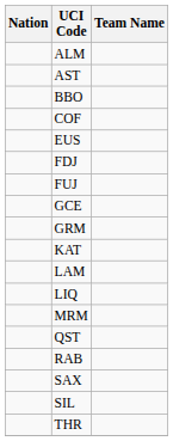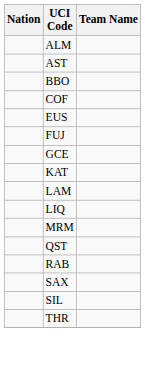- row: FDJ
- row: GRM
